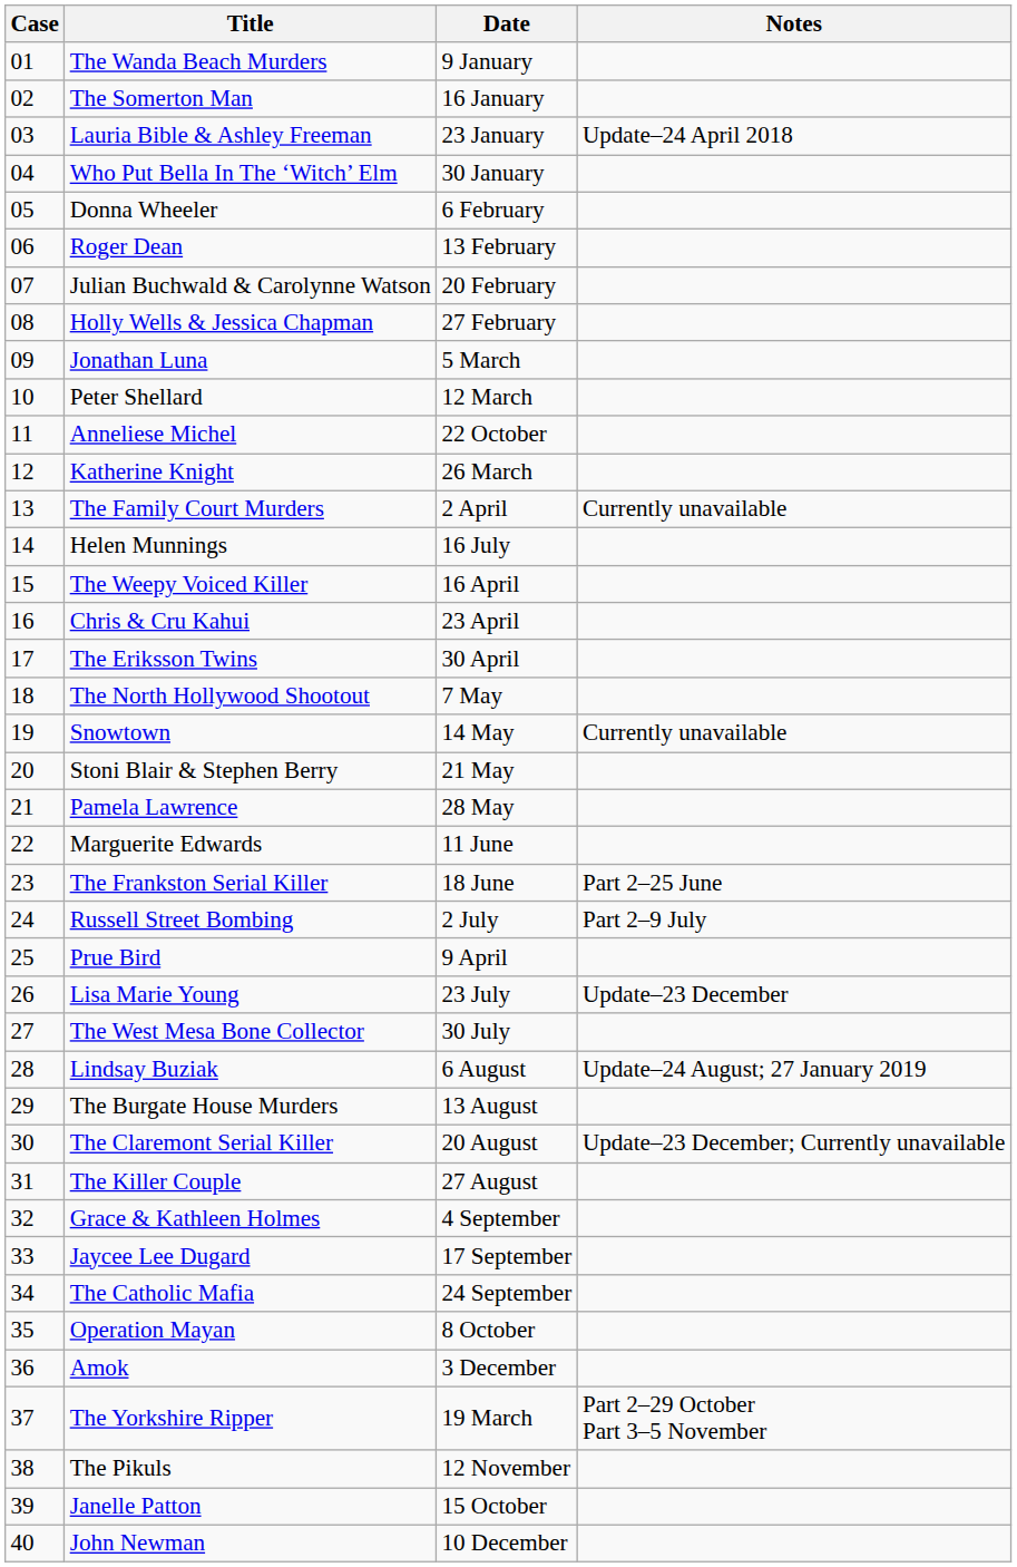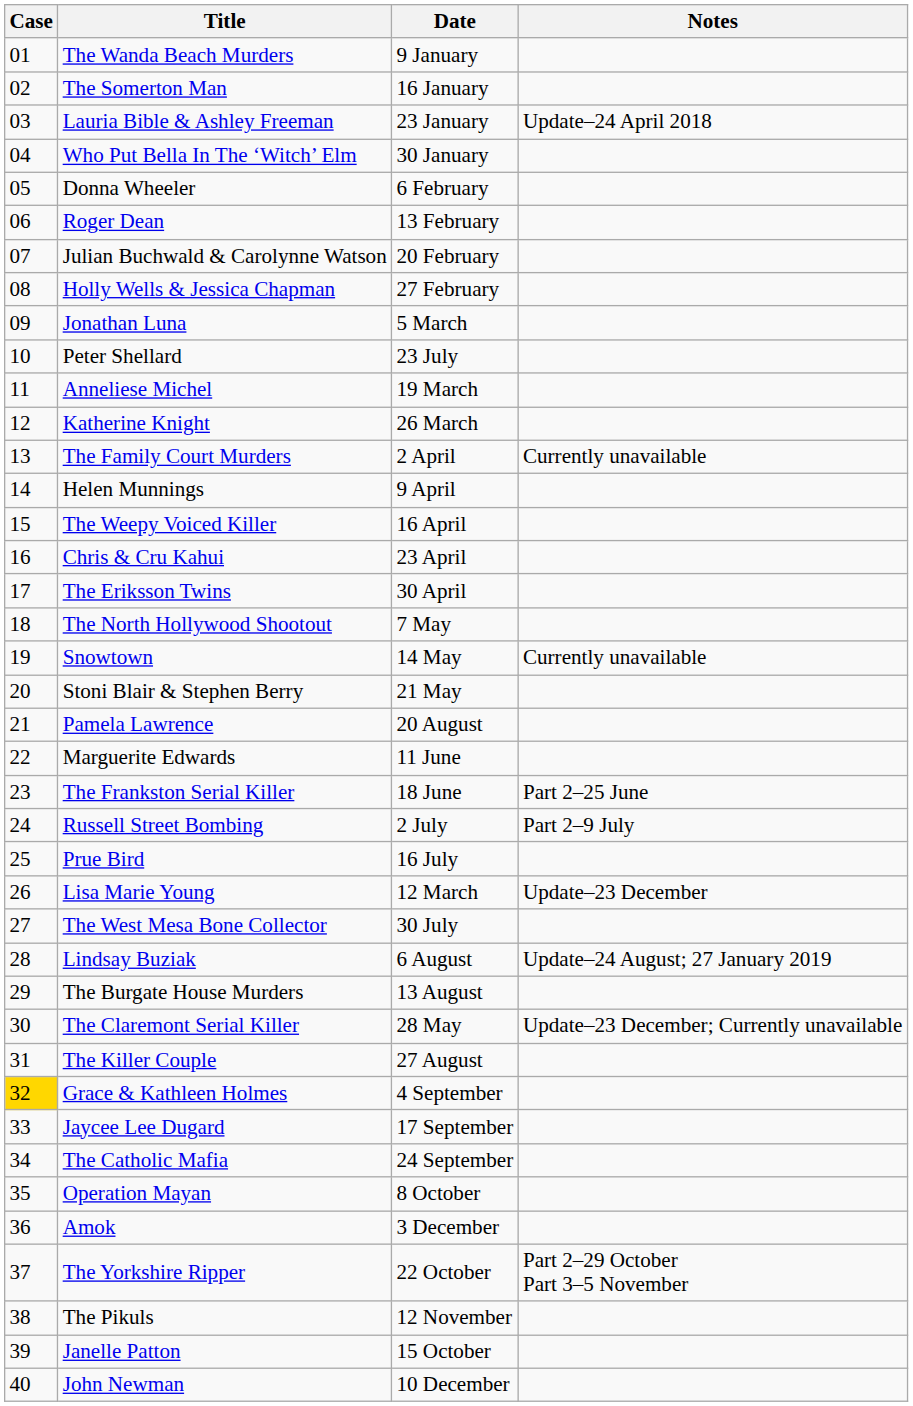Peter Shellard | Date: 12 March -> 23 July
Anneliese Michel | Date: 22 October -> 19 March
Helen Munnings | Date: 16 July -> 9 April
Pamela Lawrence | Date: 28 May -> 20 August
Prue Bird | Date: 9 April -> 16 July
Lisa Marie Young | Date: 23 July -> 12 March
The Claremont Serial Killer | Date: 20 August -> 28 May
Grace & Kathleen Holmes | Case: no background -> gold background
The Yorkshire Ripper | Date: 19 March -> 22 October
